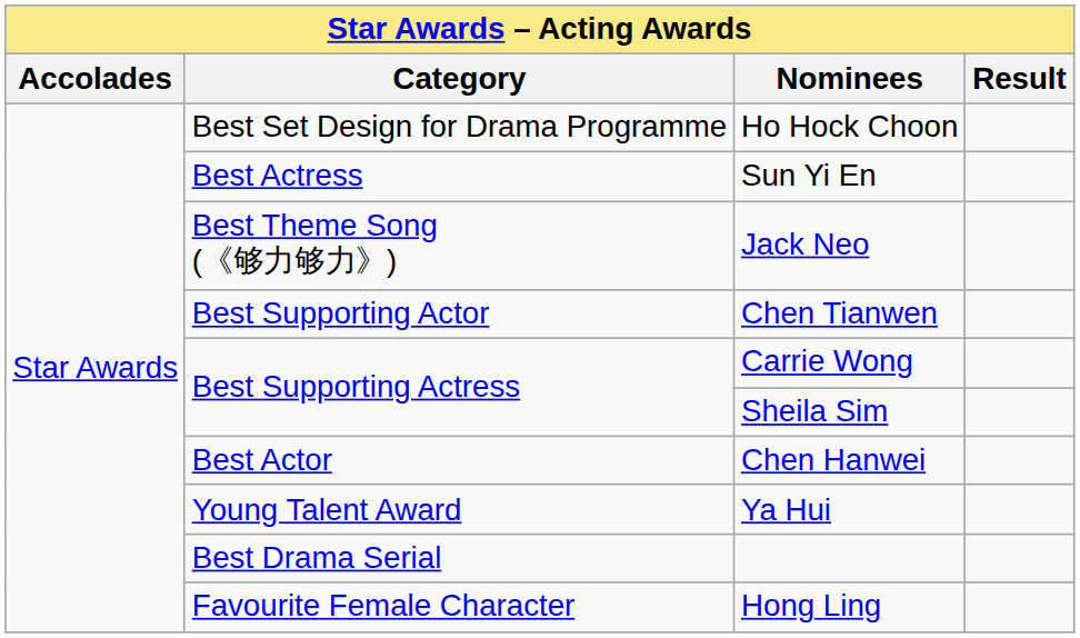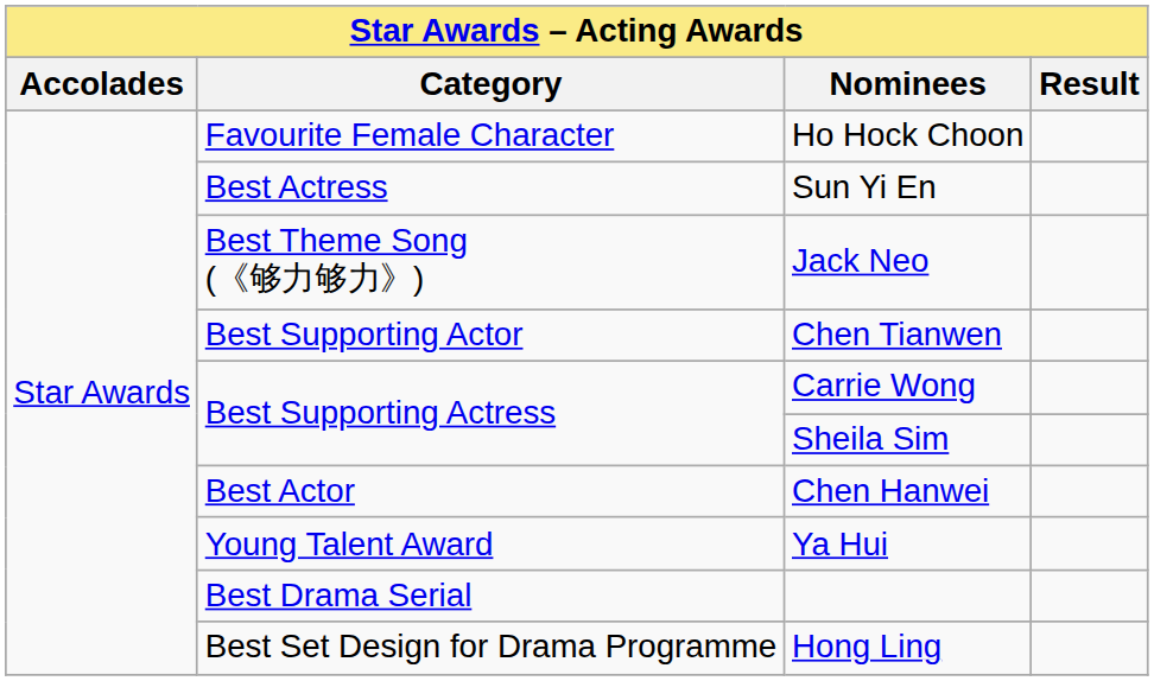Ho Hock Choon | Category: Best Set Design for Drama Programme -> Favourite Female Character
Hong Ling | Category: Favourite Female Character -> Best Set Design for Drama Programme
